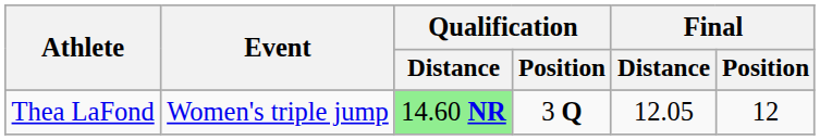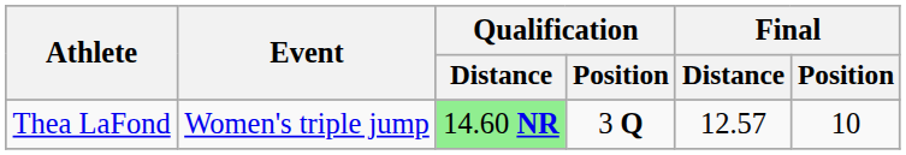Thea LaFond | Final / Distance: 12.05 -> 12.57
Thea LaFond | Final / Position: 12 -> 10
